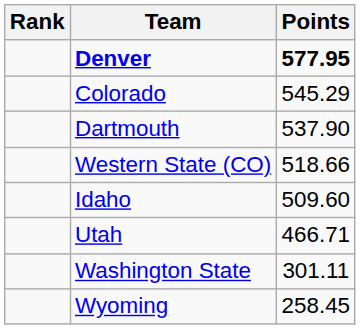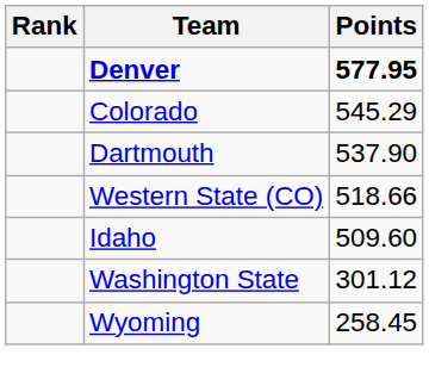- row: Utah | 466.71
Washington State | Points: 301.11 -> 301.12
